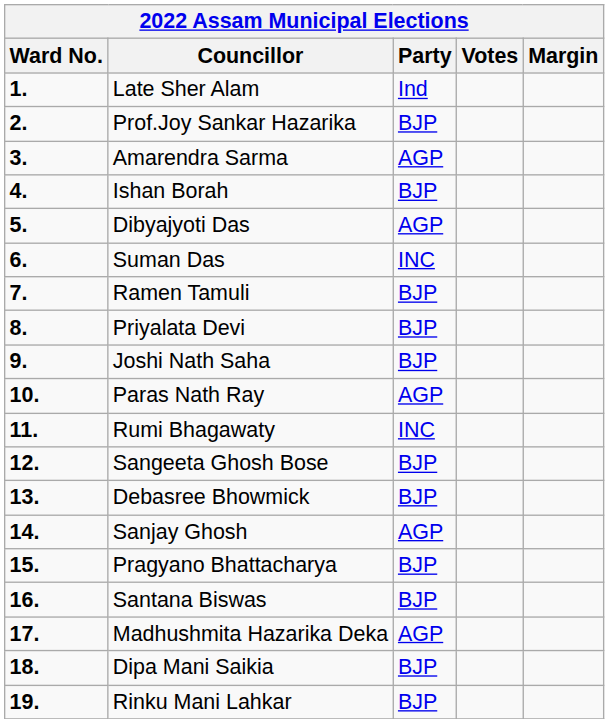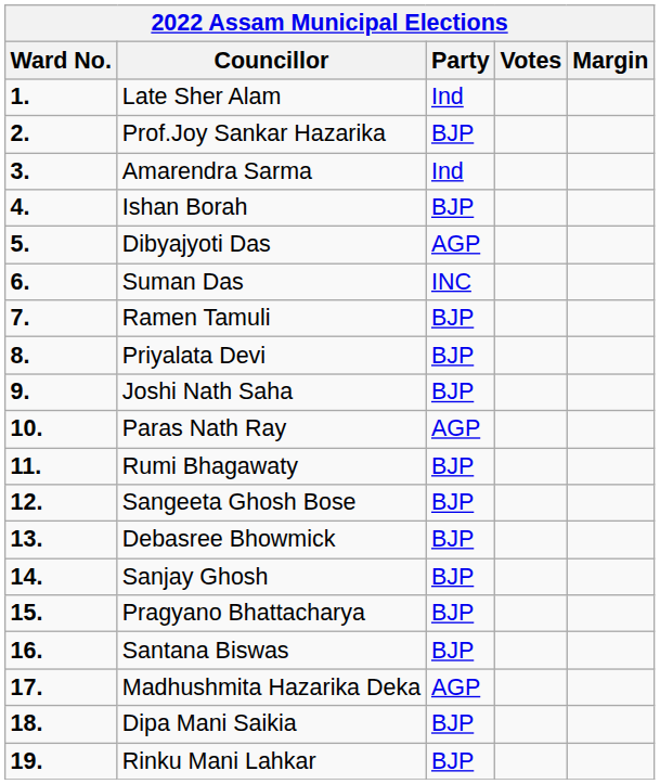Amarendra Sarma | Party: AGP -> Ind
Rumi Bhagawaty | Party: INC -> BJP
Sanjay Ghosh | Party: AGP -> BJP
